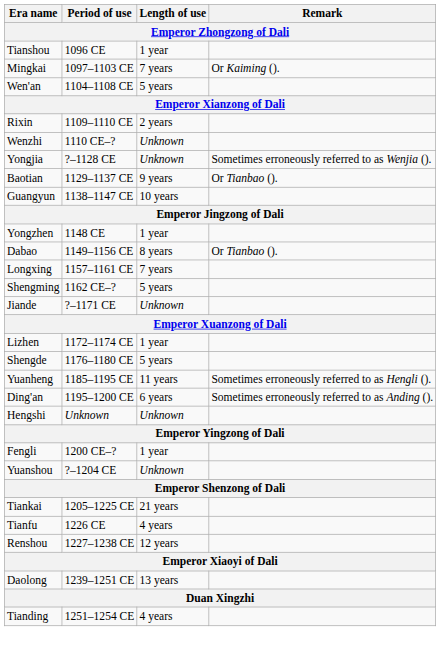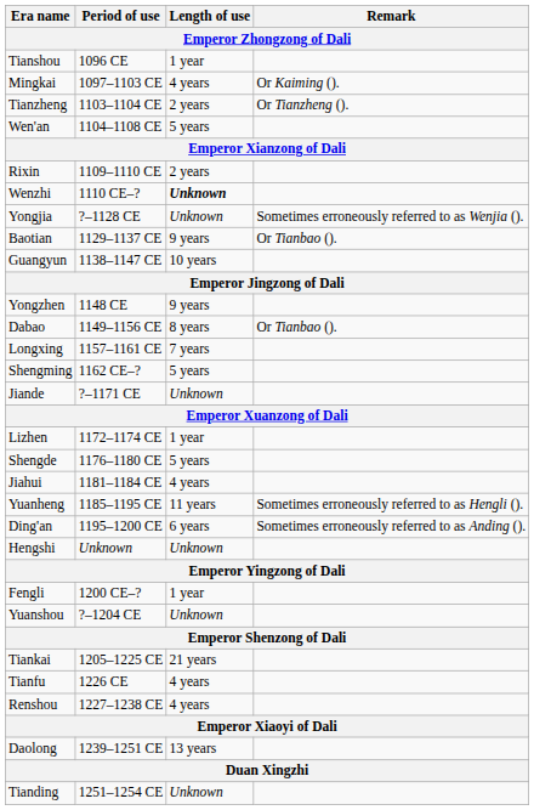Mingkai | Length of use: 7 years -> 4 years
+ row: Tianzheng | 1103–1104 CE | 2 years | Or Tianzheng ().
Wenzhi | Length of use: normal -> bold
Yongzhen | Length of use: 1 year -> 9 years
+ row: Jiahui | 1181–1184 CE | 4 years
Renshou | Length of use: 12 years -> 4 years
Tianding | Length of use: 4 years -> Unknown
